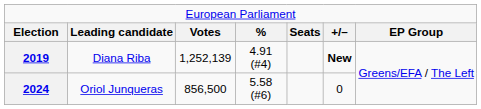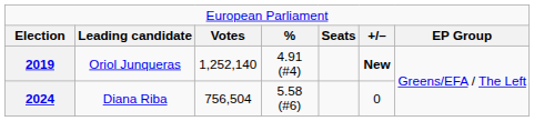2019 | column 2: Diana Riba -> Oriol Junqueras
2019 | column 3: 1,252,139 -> 1,252,140
2024 | column 2: Oriol Junqueras -> Diana Riba
2024 | column 3: 856,500 -> 756,504
